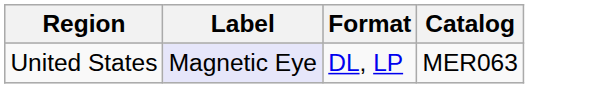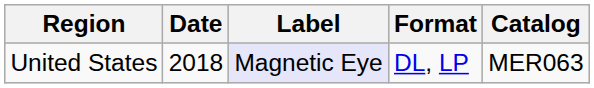+ column: Date | 2018
